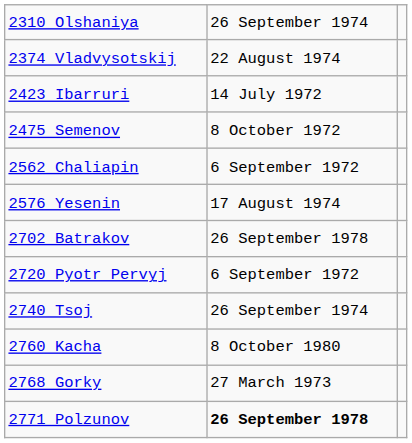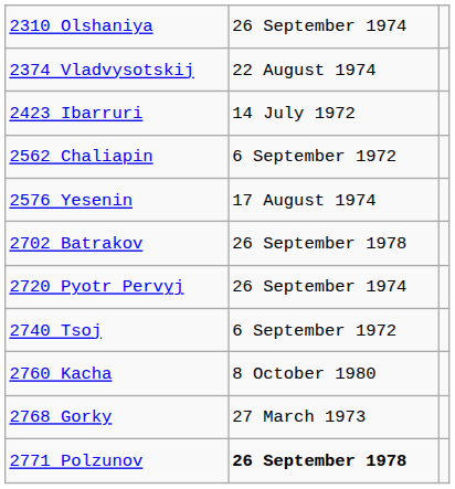- row: 2475 Semenov | 8 October 1972
2720 Pyotr Pervyj | column 2: 6 September 1972 -> 26 September 1974
2740 Tsoj | column 2: 26 September 1974 -> 6 September 1972
